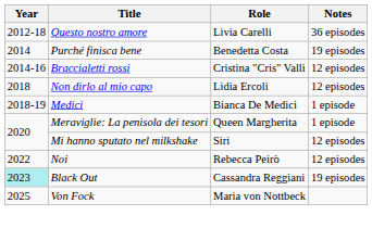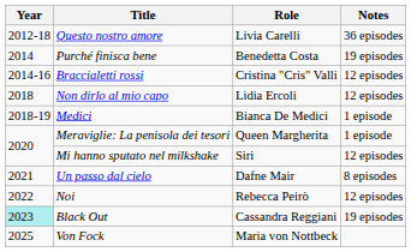+ row: 2021 | Un passo dal cielo | Dafne Mair | 8 episodes
